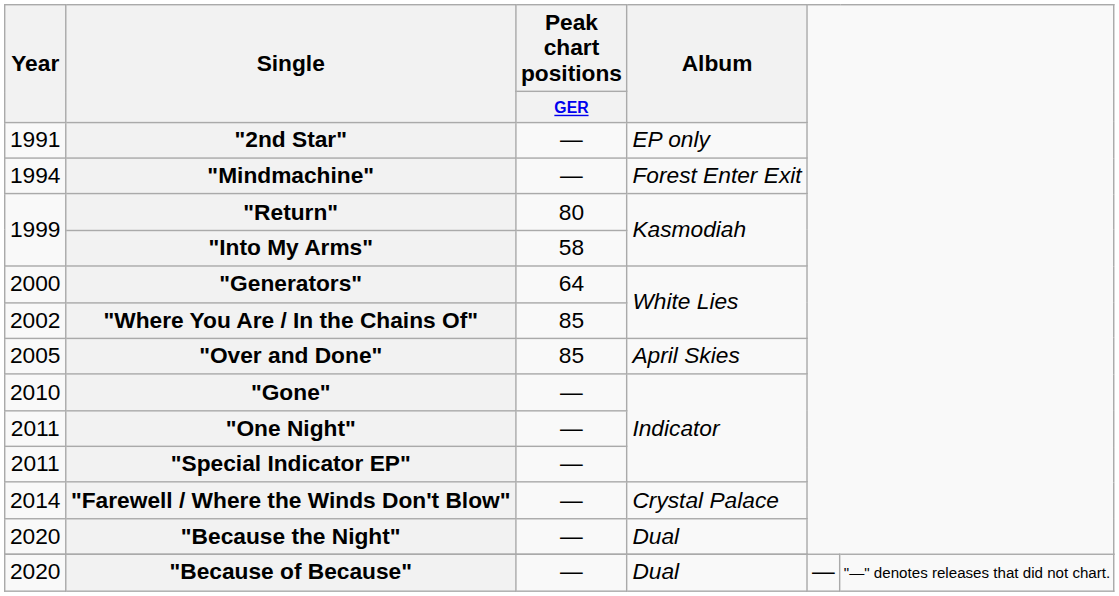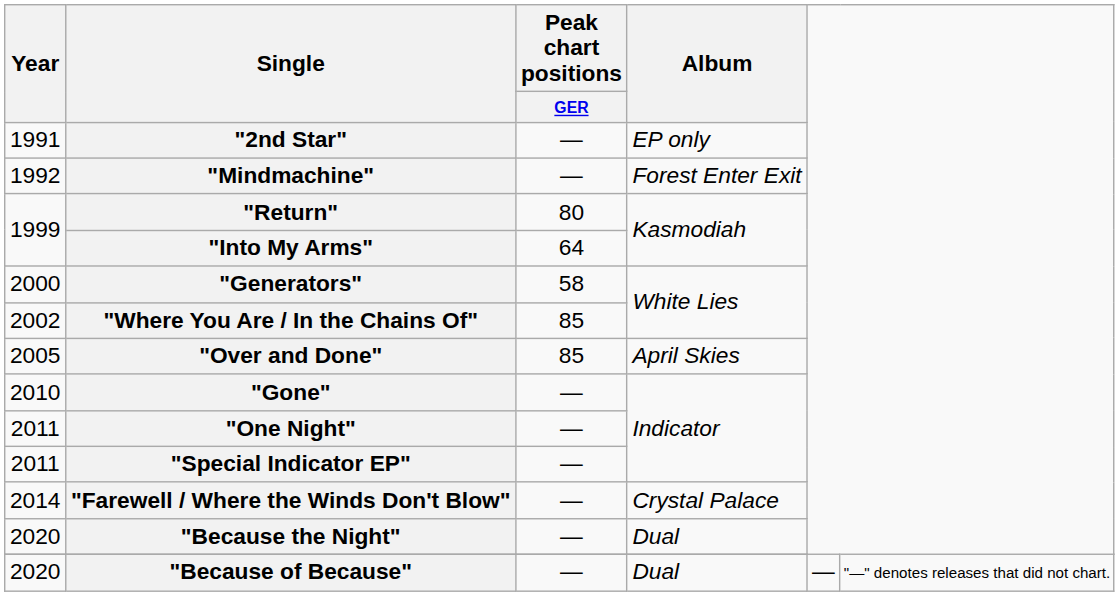"Mindmachine" | Year: 1994 -> 1992
"Into My Arms" | Peak chart positions / GER: 58 -> 64
"Generators" | Peak chart positions / GER: 64 -> 58
